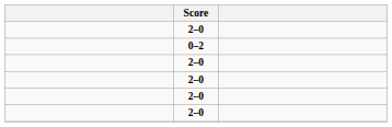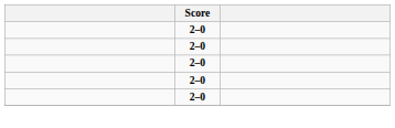- row: 0–2
